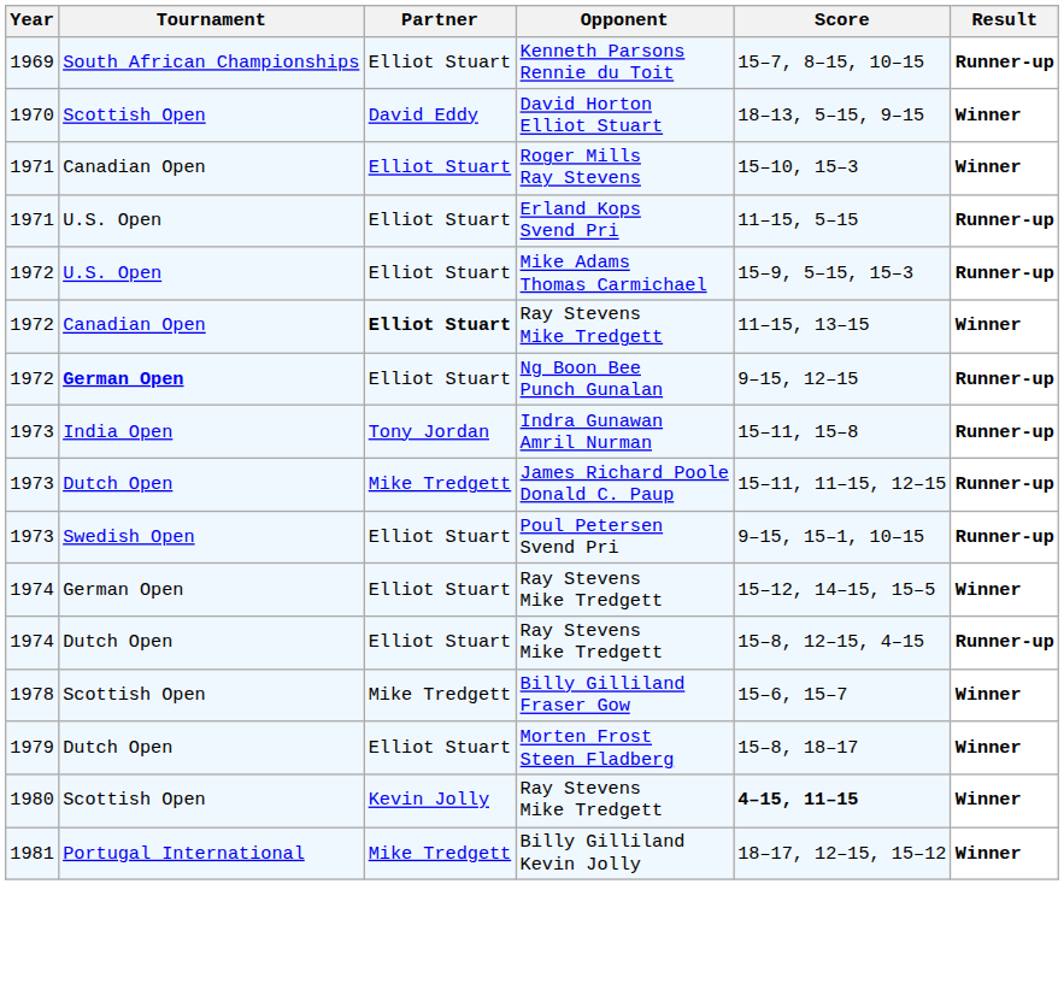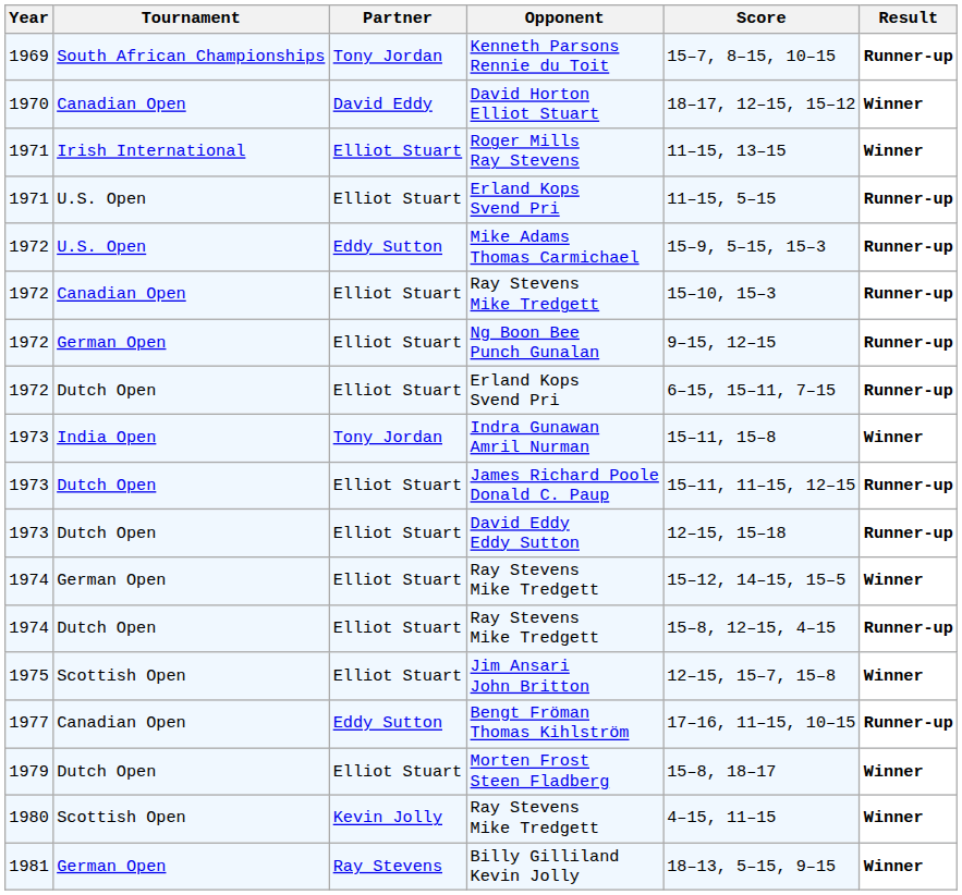Kenneth Parsons Rennie du Toit | Partner: Elliot Stuart -> Tony Jordan
David Horton Elliot Stuart | Tournament: Scottish Open -> Canadian Open
David Horton Elliot Stuart | Score: 18–13, 5–15, 9–15 -> 18–17, 12–15, 15–12
Roger Mills Ray Stevens | Tournament: Canadian Open -> Irish International
Roger Mills Ray Stevens | Score: 15–10, 15–3 -> 11–15, 13–15
Mike Adams Thomas Carmichael | Partner: Elliot Stuart -> Eddy Sutton
1972 / Ray Stevens Mike Tredgett | Partner: bold -> normal
1972 / Ray Stevens Mike Tredgett | Score: 11–15, 13–15 -> 15–10, 15–3
1972 / Ray Stevens Mike Tredgett | Result: Winner -> Runner-up
Ng Boon Bee Punch Gunalan | Tournament: bold -> normal
+ row: 1972 | Dutch Open | Elliot Stuart | Erland Kops Svend Pri | 6–15, 15–11, 7–15 | Runner-up
Indra Gunawan Amril Nurman | Result: Runner-up -> Winner
James Richard Poole Donald C. Paup | Partner: Mike Tredgett -> Elliot Stuart
+ row: 1973 | Dutch Open | Elliot Stuart | David Eddy Eddy Sutton | 12–15, 15–18 | Runner-up
- row: 1973 | Swedish Open | Elliot Stuart | Poul Petersen Svend Pri | 9–15, 15–1, 10–15 | Runner-up
+ row: 1975 | Scottish Open | Elliot Stuart | Jim Ansari John Britton | 12–15, 15–7, 15–8 | Winner
+ row: 1977 | Canadian Open | Eddy Sutton | Bengt Fröman Thomas Kihlström | 17–16, 11–15, 10–15 | Runner-up
- row: 1978 | Scottish Open | Mike Tredgett | Billy Gilliland Fraser Gow | 15–6, 15–7 | Winner
1980 / Ray Stevens Mike Tredgett | Score: bold -> normal
Billy Gilliland Kevin Jolly | Tournament: Portugal International -> German Open
Billy Gilliland Kevin Jolly | Partner: Mike Tredgett -> Ray Stevens
Billy Gilliland Kevin Jolly | Score: 18–17, 12–15, 15–12 -> 18–13, 5–15, 9–15
